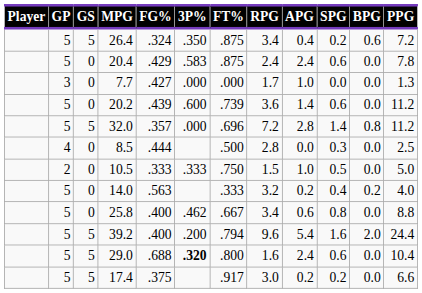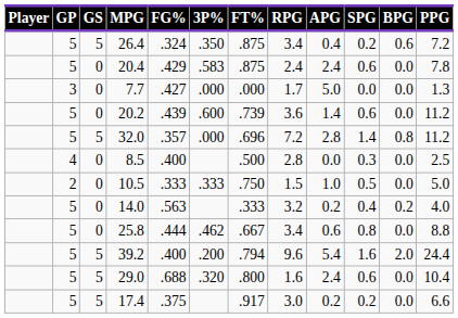7.7 | APG: 1.0 -> 5.0
8.5 | FG%: .444 -> .400
25.8 | FG%: .400 -> .444
29.0 | 3P%: bold -> normal
